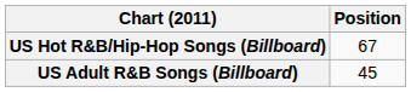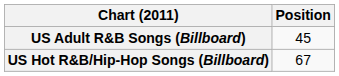rows swapped: US Adult R&B Songs (Billboard) <-> US Hot R&B/Hip-Hop Songs (Billboard)
